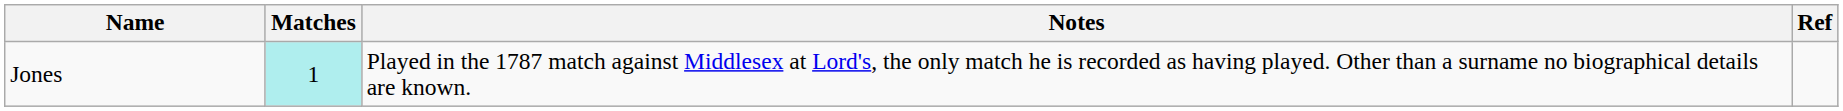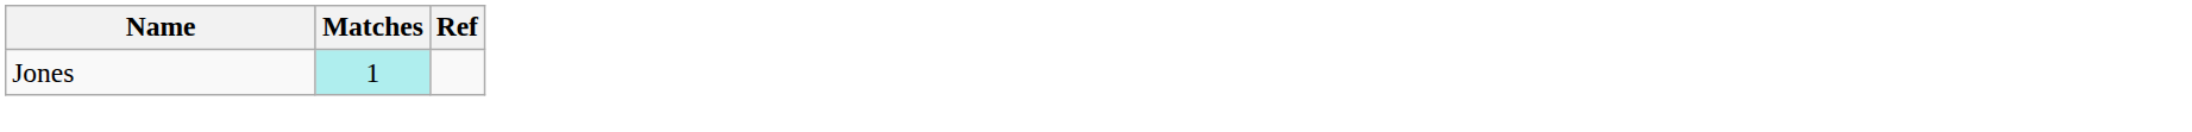- column: Notes | Played in the 1787 match against Middlesex at Lord's, the only match he is recorded as having played. Other than a surname no biographical details are known.
